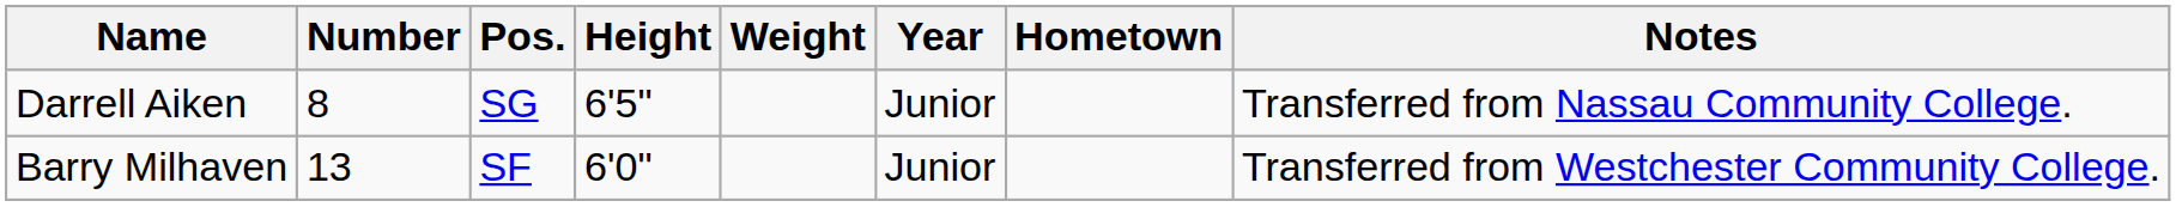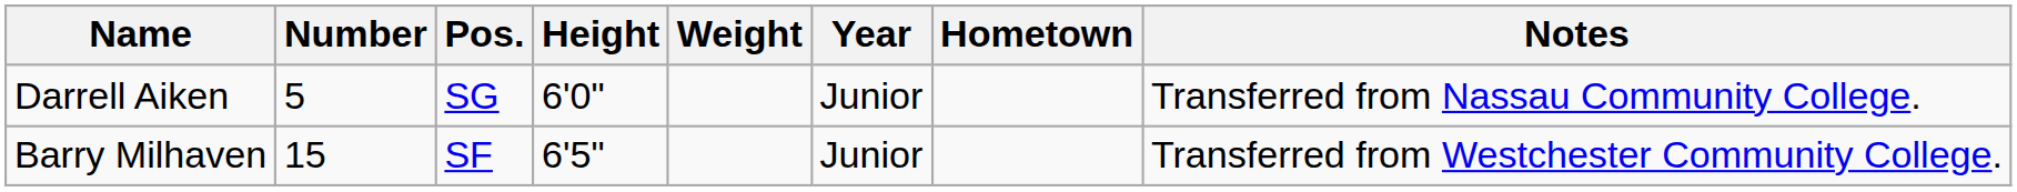Darrell Aiken | Number: 8 -> 5
Darrell Aiken | Height: 6'5" -> 6'0"
Barry Milhaven | Number: 13 -> 15
Barry Milhaven | Height: 6'0" -> 6'5"
